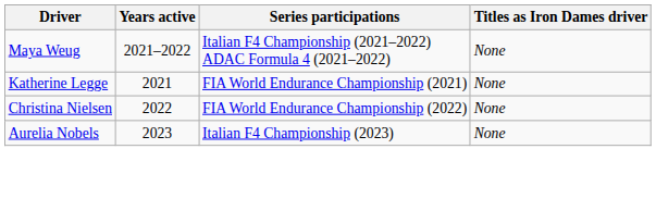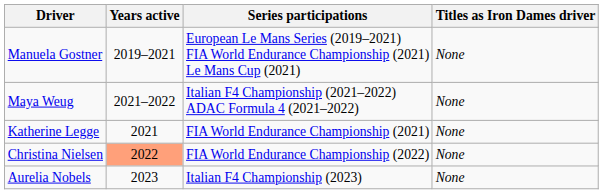+ row: Manuela Gostner | 2019–2021 | European Le Mans Series (2019–2021) FIA World Endurance Championship (2021) Le Mans Cup (2021) | None
Christina Nielsen | Years active: no background -> lightsalmon background
